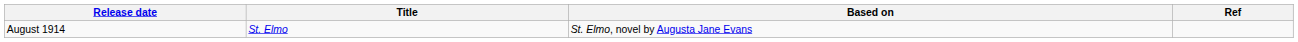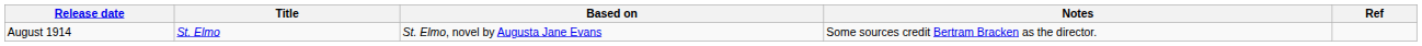+ column: Notes | Some sources credit Bertram Bracken as the director.
